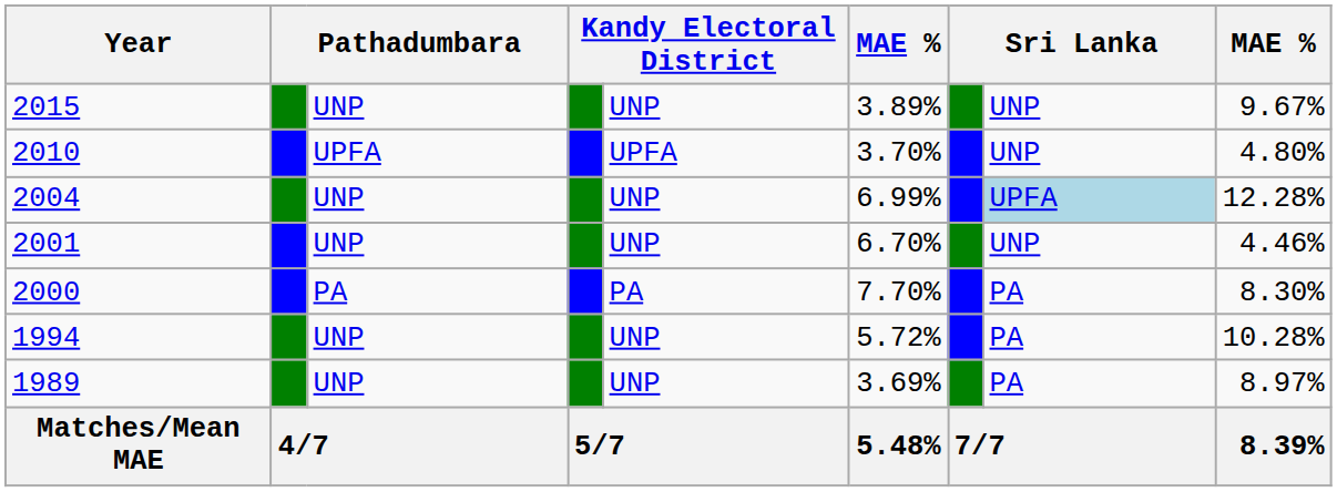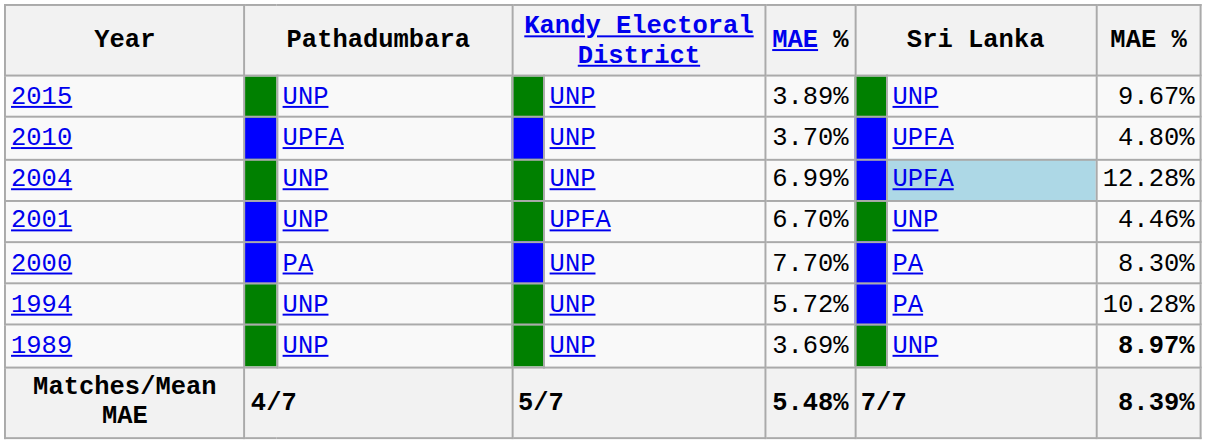2010 | column 5: UPFA -> UNP
2010 | column 8: UNP -> UPFA
2001 | column 5: UNP -> UPFA
2000 | column 5: PA -> UNP
1989 | column 8: PA -> UNP
1989 | column 9: normal -> bold
